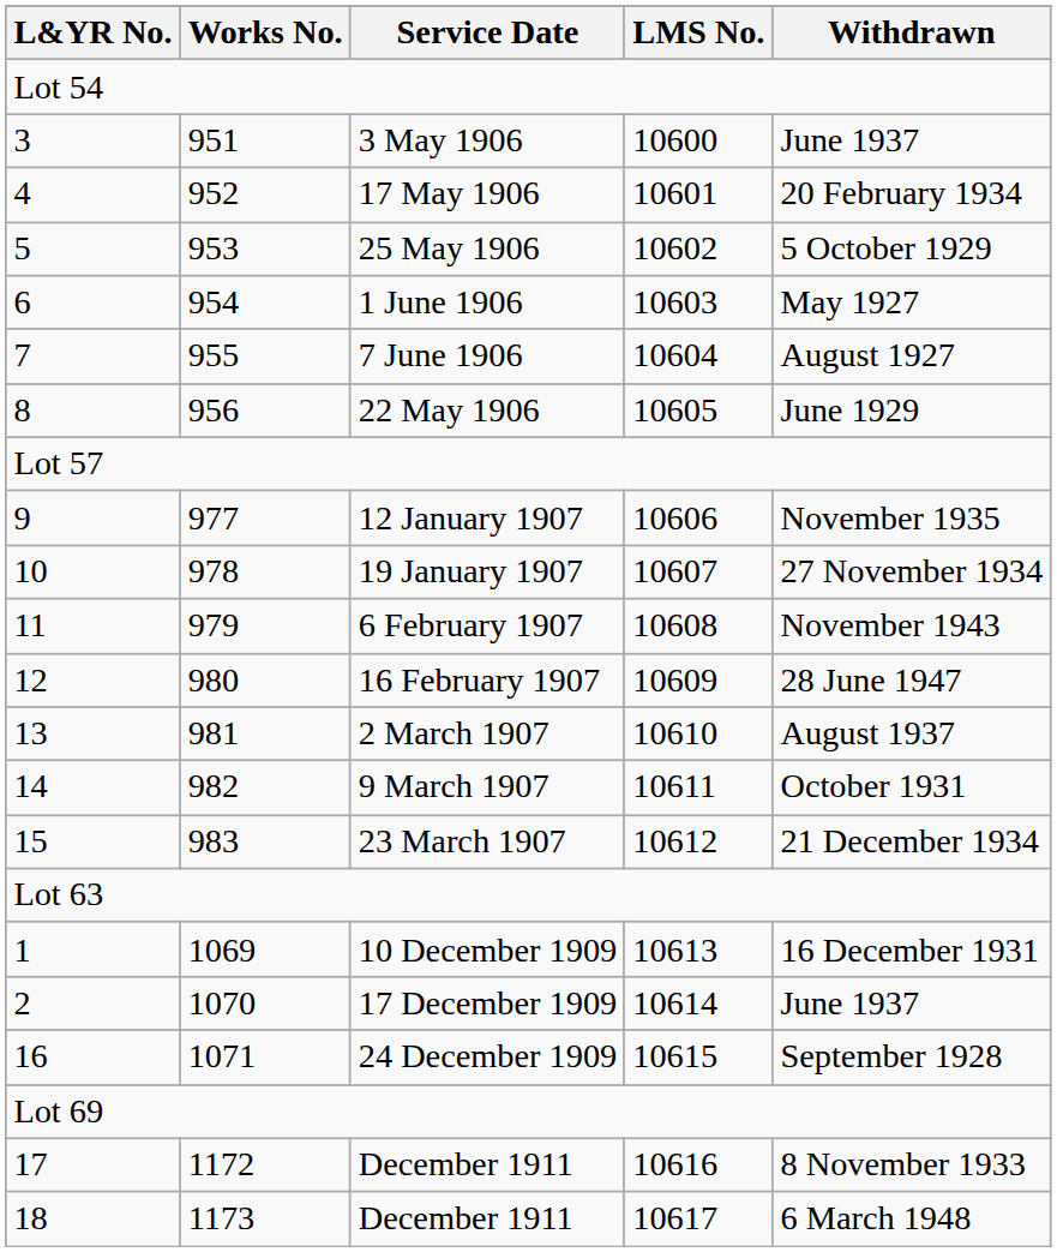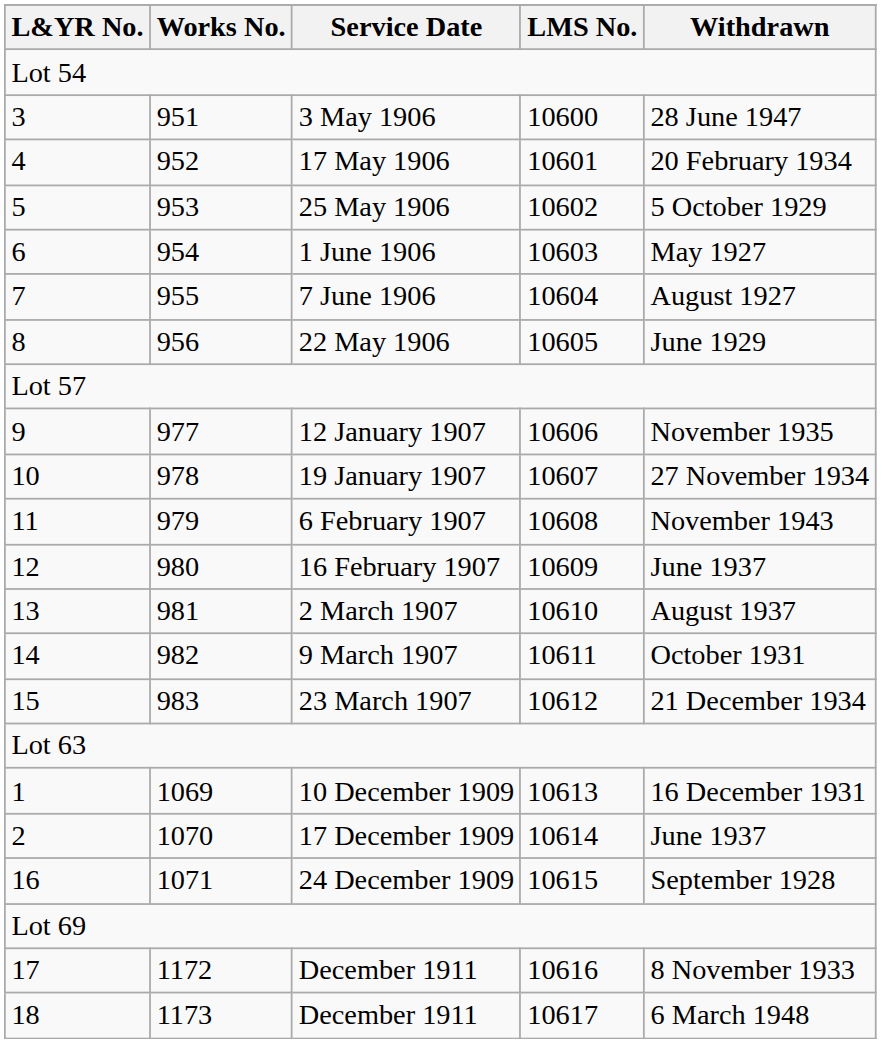3 May 1906 | Withdrawn: June 1937 -> 28 June 1947
16 February 1907 | Withdrawn: 28 June 1947 -> June 1937
